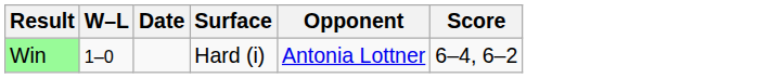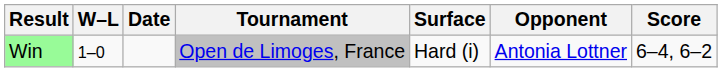+ column: Tournament | Open de Limoges, France
